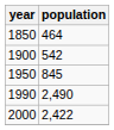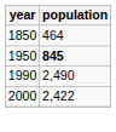- row: 1900 | 542
1950 | population: normal -> bold
